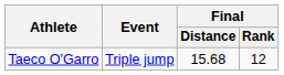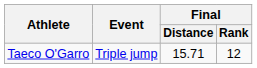Taeco O'Garro | Final / Distance: 15.68 -> 15.71
